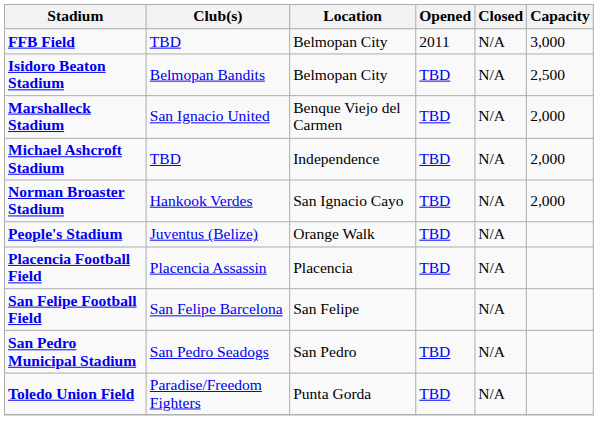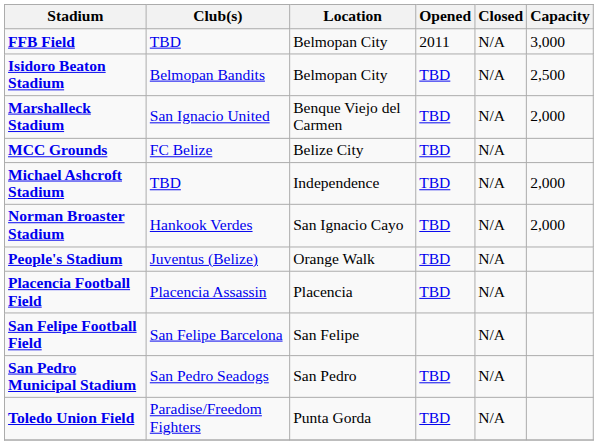+ row: MCC Grounds | FC Belize | Belize City | TBD | N/A
